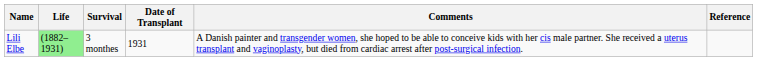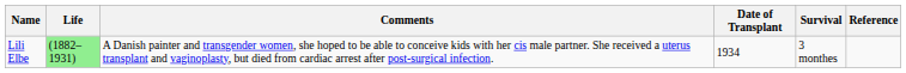columns swapped: Comments <-> Survival
Lili Elbe | Date of Transplant: 1931 -> 1934
